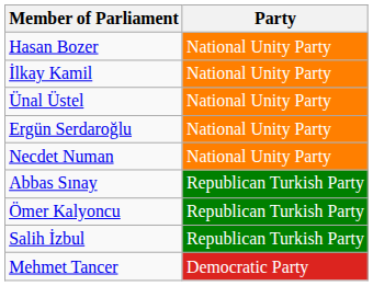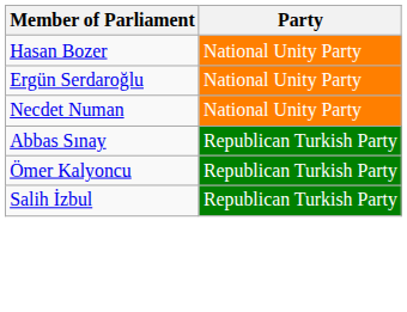- row: İlkay Kamil | National Unity Party
- row: Ünal Üstel | National Unity Party
- row: Mehmet Tancer | Democratic Party
